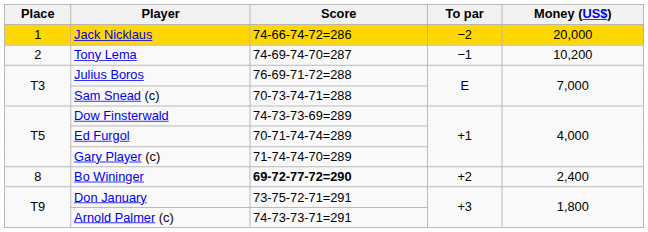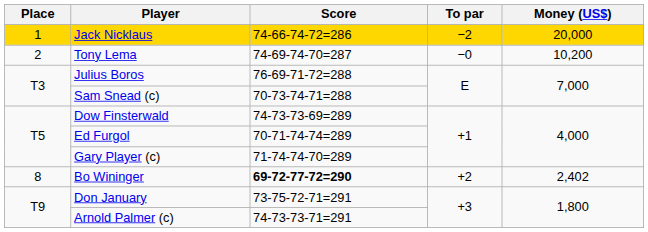Tony Lema | To par: −1 -> −0
Bo Wininger | Money (US$): 2,400 -> 2,402
